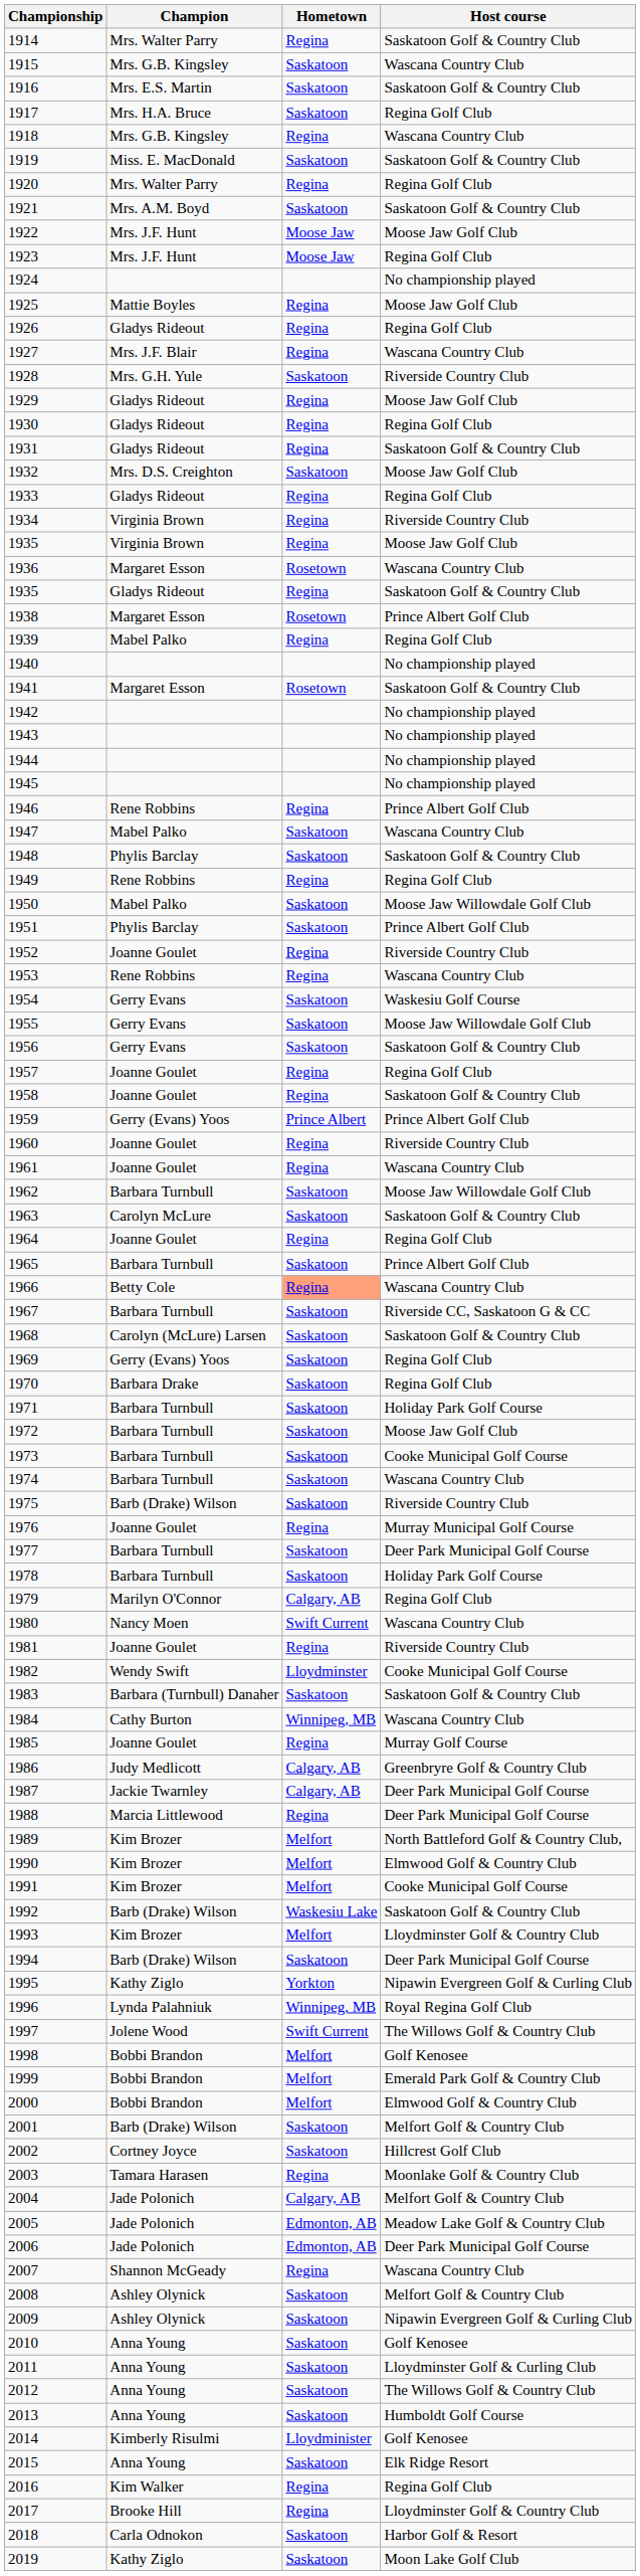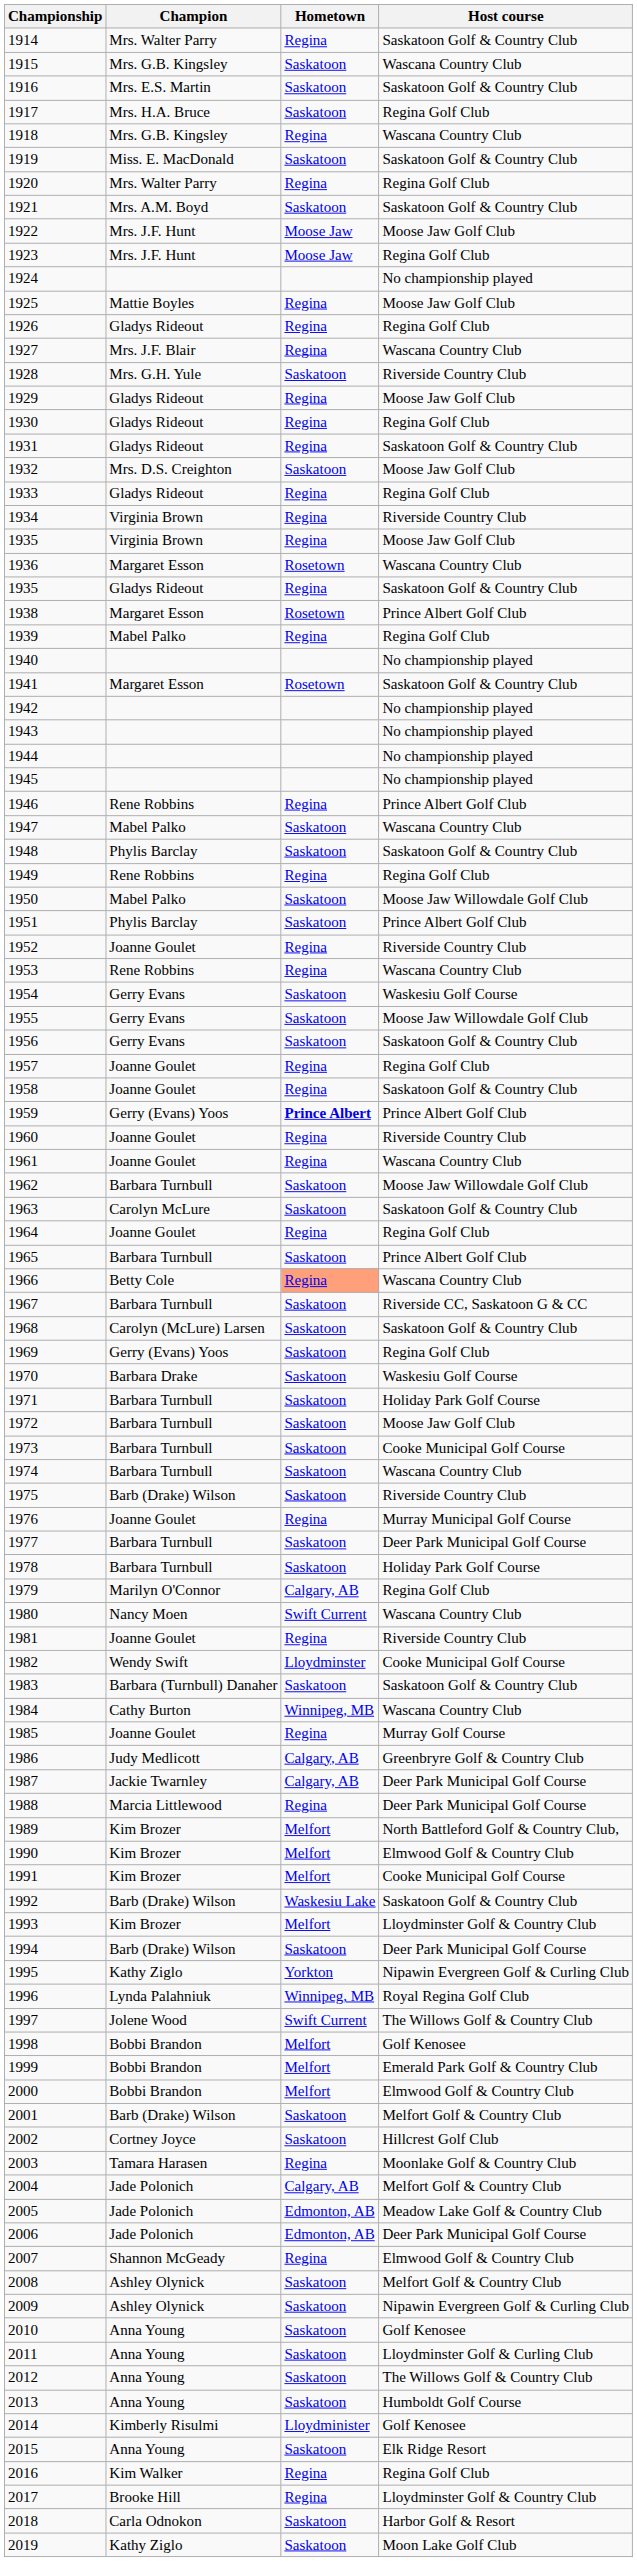1959 | Hometown: normal -> bold
1970 | Host course: Regina Golf Club -> Waskesiu Golf Course
2007 | Host course: Wascana Country Club -> Elmwood Golf & Country Club
